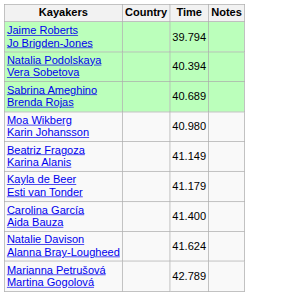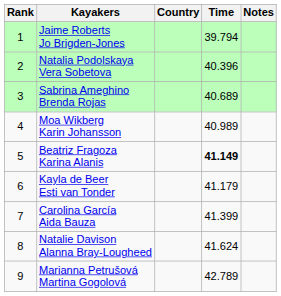+ column: Rank | 1 | 2 | 3 | 4 | 5 | 6 | 7 | 8 | 9
Natalia Podolskaya Vera Sobetova | Time: 40.394 -> 40.396
Moa Wikberg Karin Johansson | Time: 40.980 -> 40.989
Beatriz Fragoza Karina Alanis | Time: normal -> bold
Carolina García Aida Bauza | Time: 41.400 -> 41.399
